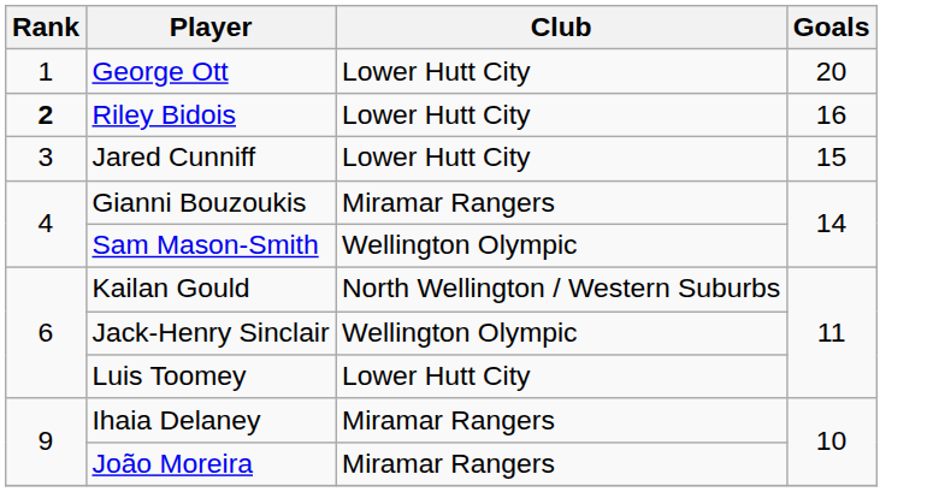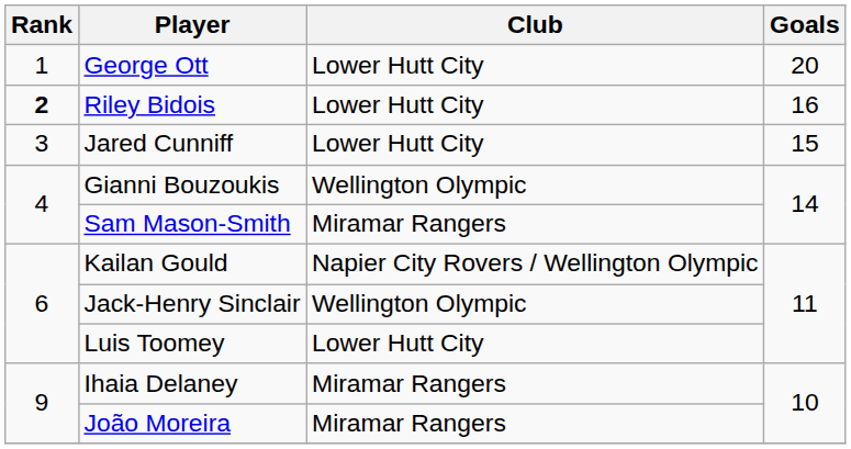Gianni Bouzoukis | Club: Miramar Rangers -> Wellington Olympic
Sam Mason-Smith | Club: Wellington Olympic -> Miramar Rangers
Kailan Gould | Club: North Wellington / Western Suburbs -> Napier City Rovers / Wellington Olympic
